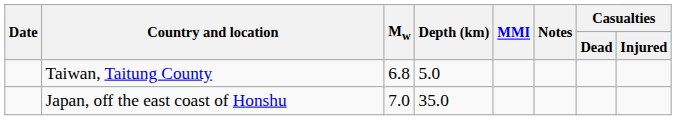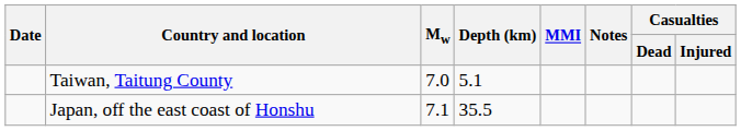Taiwan, Taitung County | Mw: 6.8 -> 7.0
Taiwan, Taitung County | Depth (km): 5.0 -> 5.1
Japan, off the east coast of Honshu | Mw: 7.0 -> 7.1
Japan, off the east coast of Honshu | Depth (km): 35.0 -> 35.5
